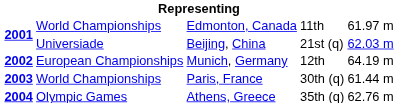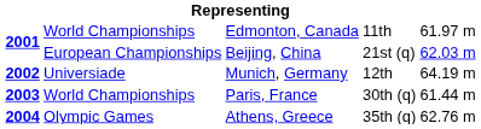Beijing, China | column 2: Universiade -> European Championships
Munich, Germany | column 2: European Championships -> Universiade
